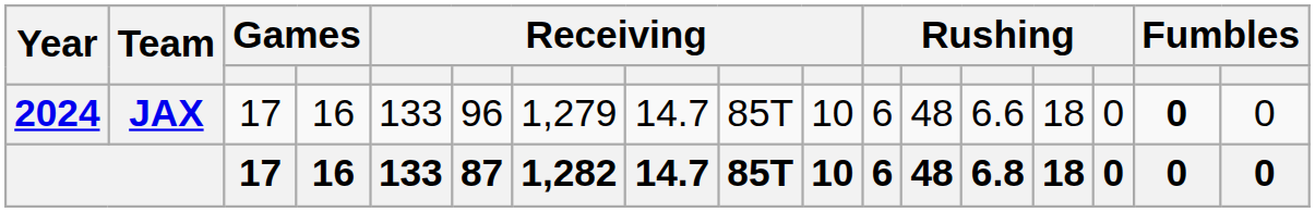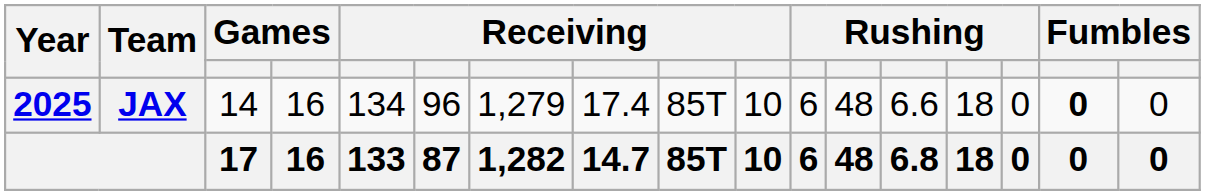JAX | Year: 2024 -> 2025
JAX | column 3: 17 -> 14
JAX | column 5: 133 -> 134
JAX | column 8: 14.7 -> 17.4
